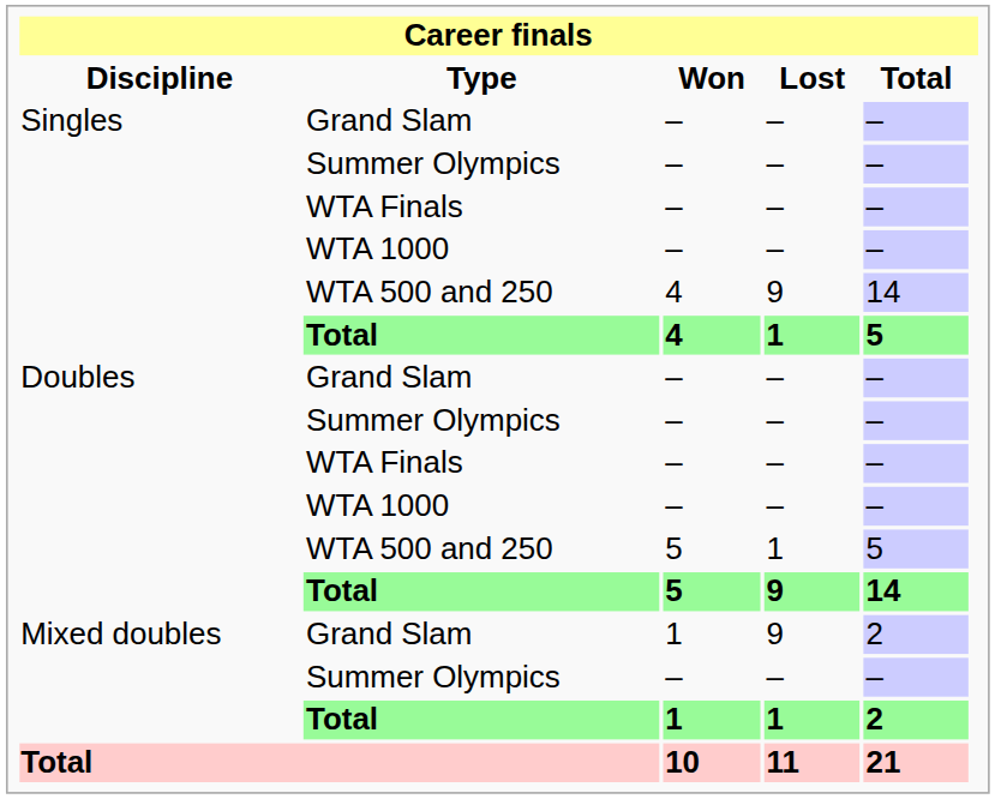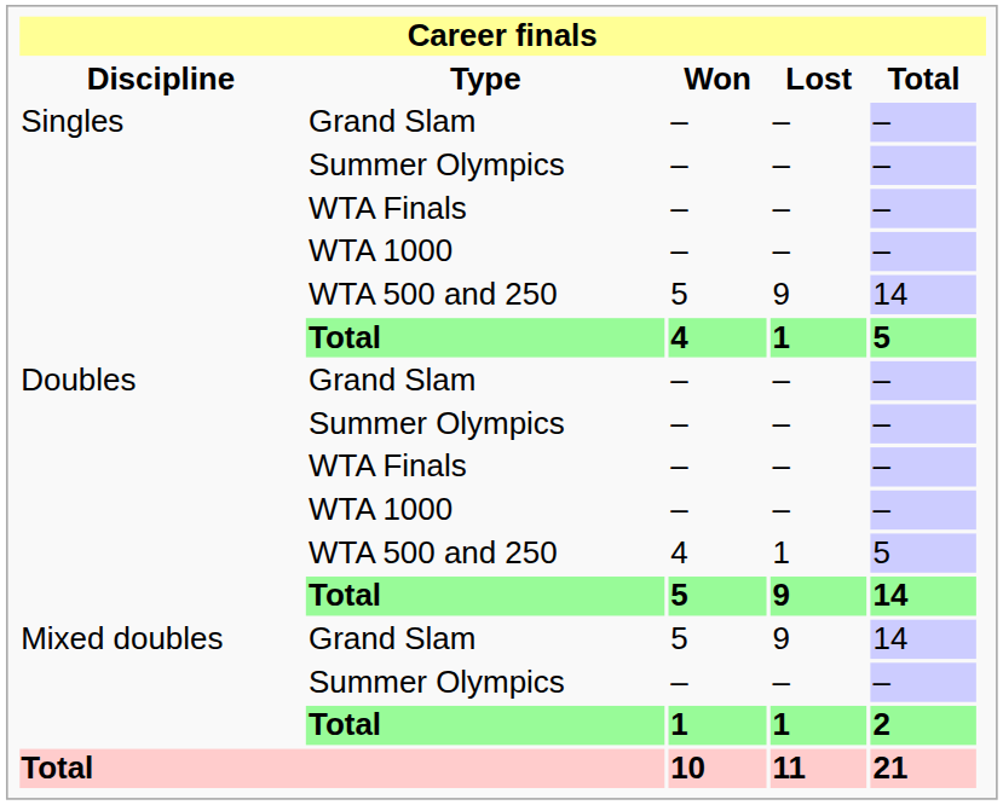Singles / WTA 500 and 250 | Won: 4 -> 5
Doubles / WTA 500 and 250 | Won: 5 -> 4
Mixed doubles / Grand Slam | Won: 1 -> 5
Mixed doubles / Grand Slam | Total: 2 -> 14
